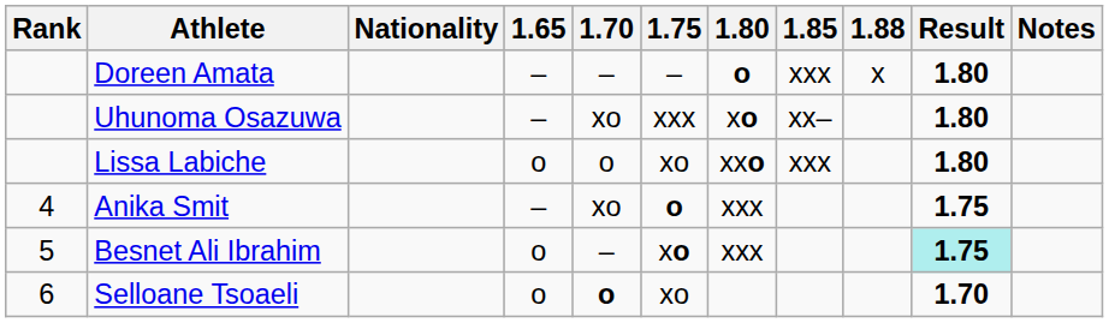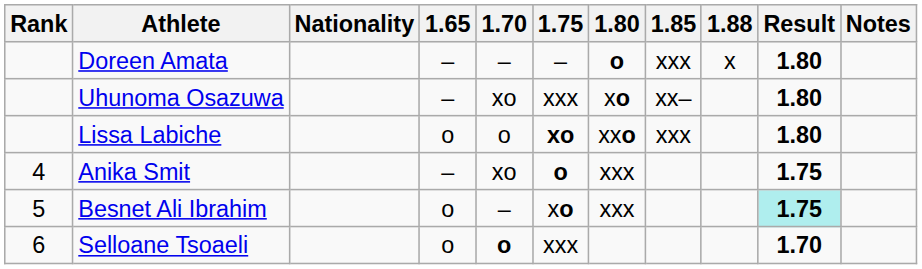Lissa Labiche | 1.75: normal -> bold
Selloane Tsoaeli | 1.75: xo -> xxx
